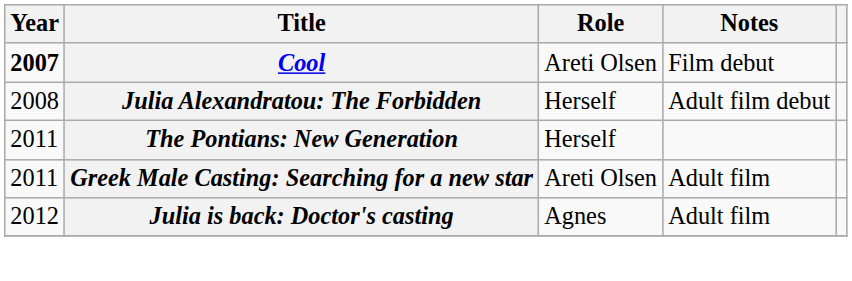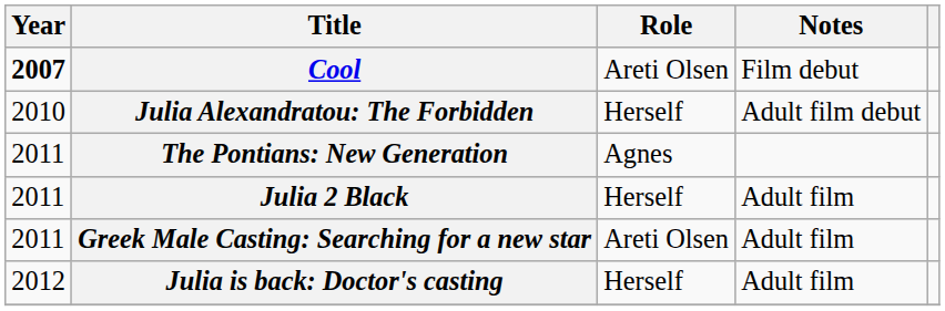Julia Alexandratou: The Forbidden | Year: 2008 -> 2010
The Pontians: New Generation | Role: Herself -> Agnes
+ row: 2011 | Julia 2 Black | Herself | Adult film
Julia is back: Doctor's casting | Role: Agnes -> Herself
